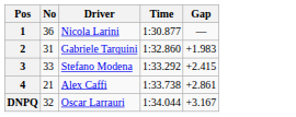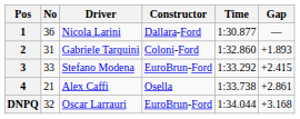+ column: Constructor | Dallara-Ford | Coloni-Ford | EuroBrun-Ford | Osella | EuroBrun-Ford
2 | Gap: +1.983 -> +1.893
DNPQ | Gap: +3.167 -> +3.168
